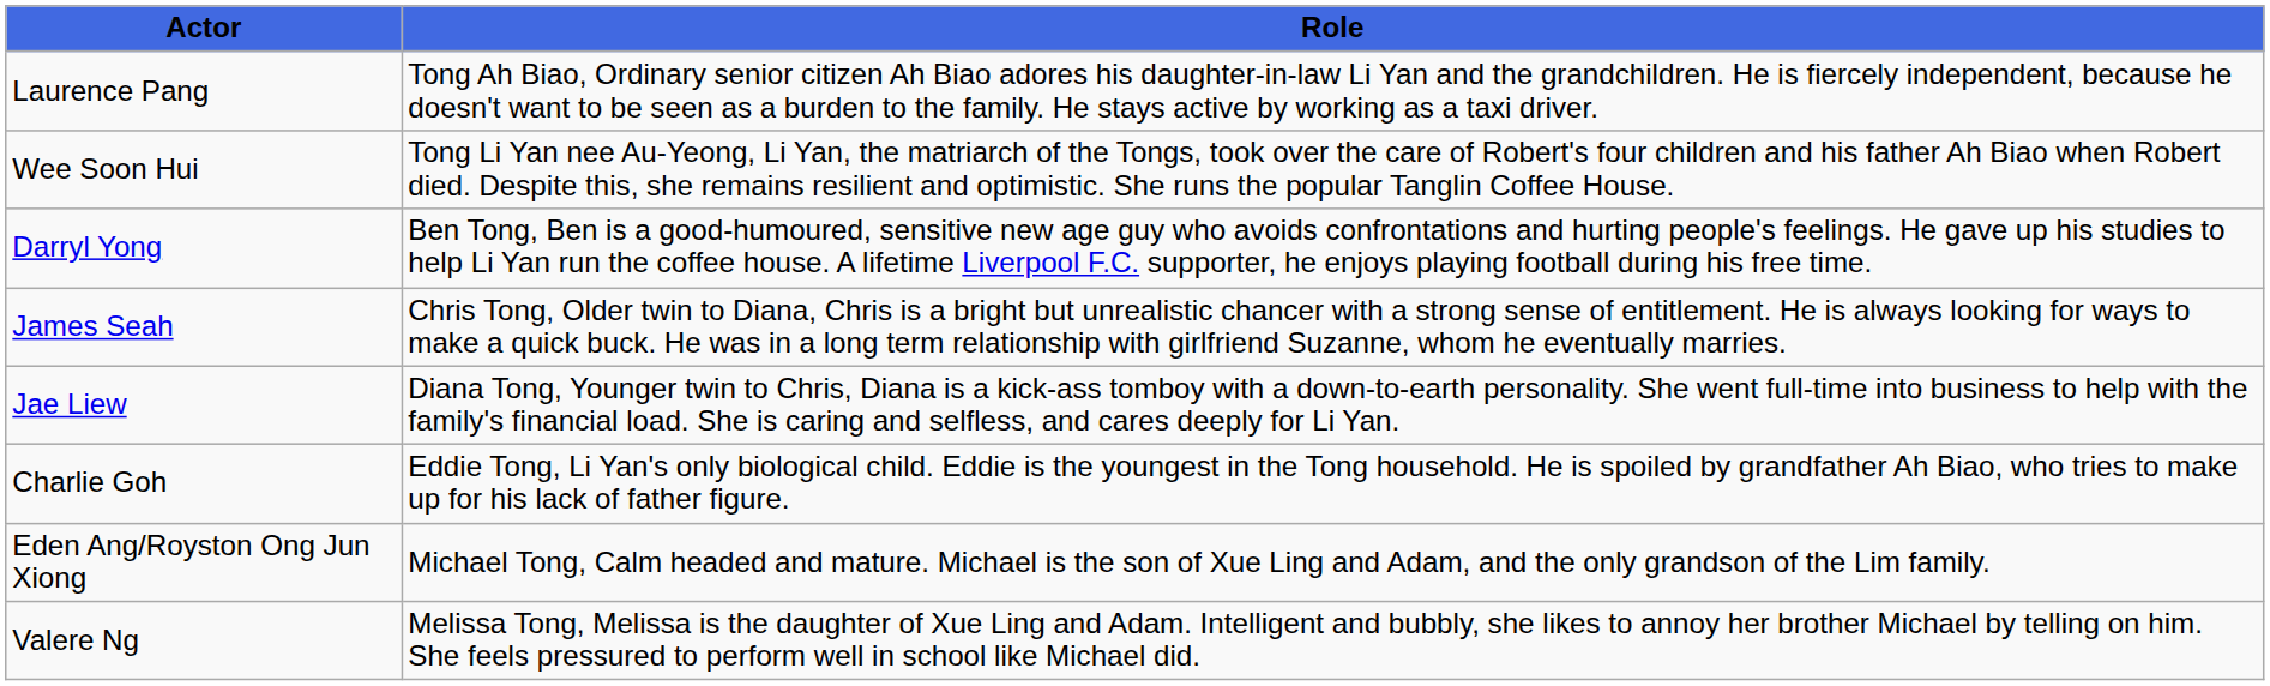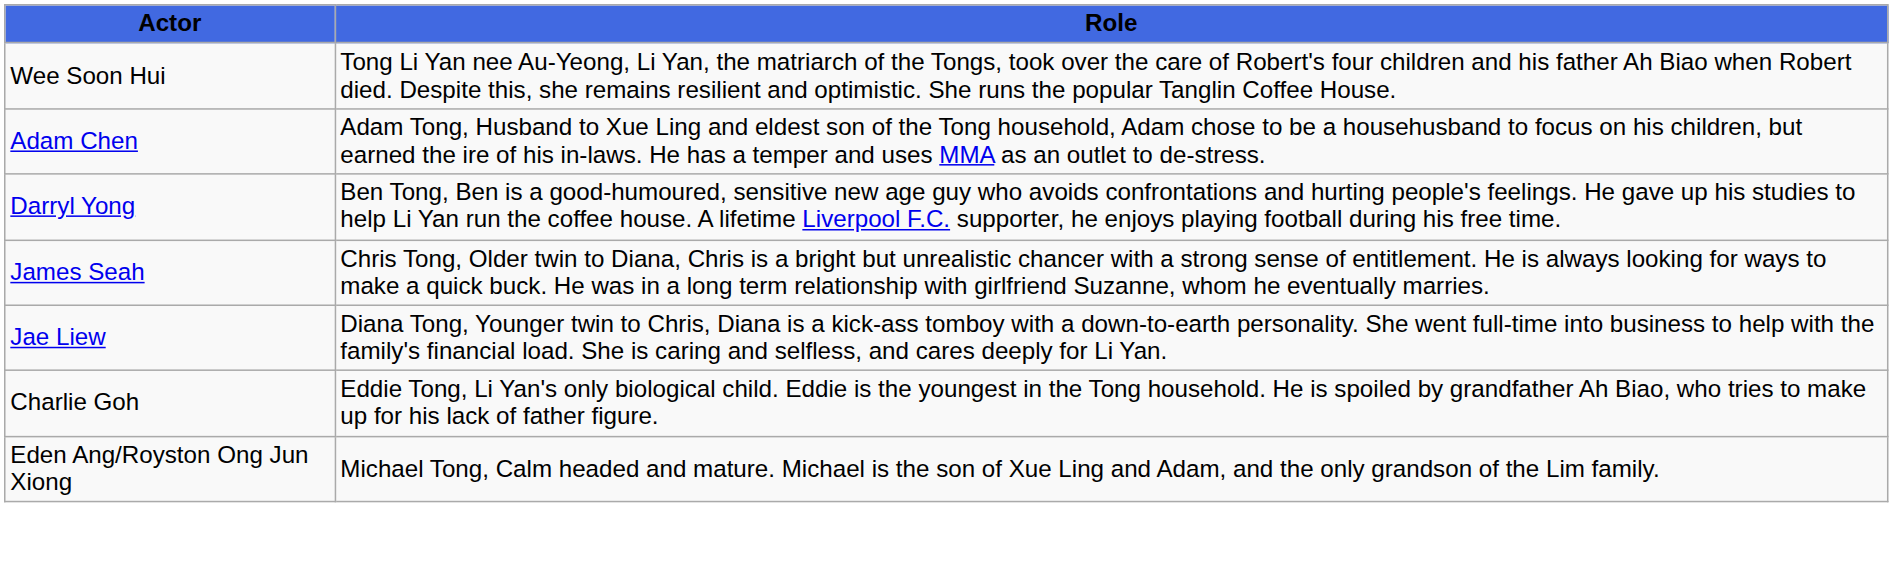- row: Laurence Pang | Tong Ah Biao, Ordinary senior citizen Ah Biao adores his daughter-in-law Li Yan and the grandchildren. He is fiercely independent, because he doesn't want to be seen as a burden to the family. He stays active by working as a taxi driver.
+ row: Adam Chen | Adam Tong, Husband to Xue Ling and eldest son of the Tong household, Adam chose to be a househusband to focus on his children, but earned the ire of his in-laws. He has a temper and uses MMA as an outlet to de-stress.
- row: Valere Ng | Melissa Tong, Melissa is the daughter of Xue Ling and Adam. Intelligent and bubbly, she likes to annoy her brother Michael by telling on him. She feels pressured to perform well in school like Michael did.
